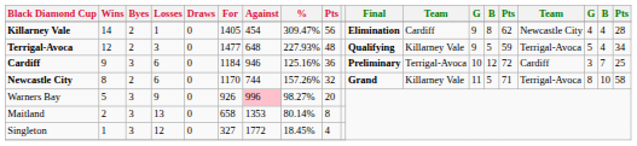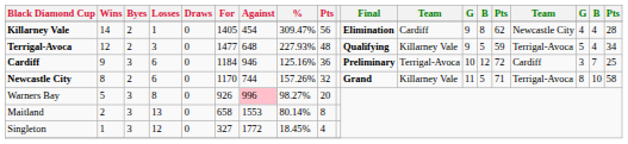Warners Bay | Losses: 9 -> 8
Maitland | Against: 1353 -> 1553
